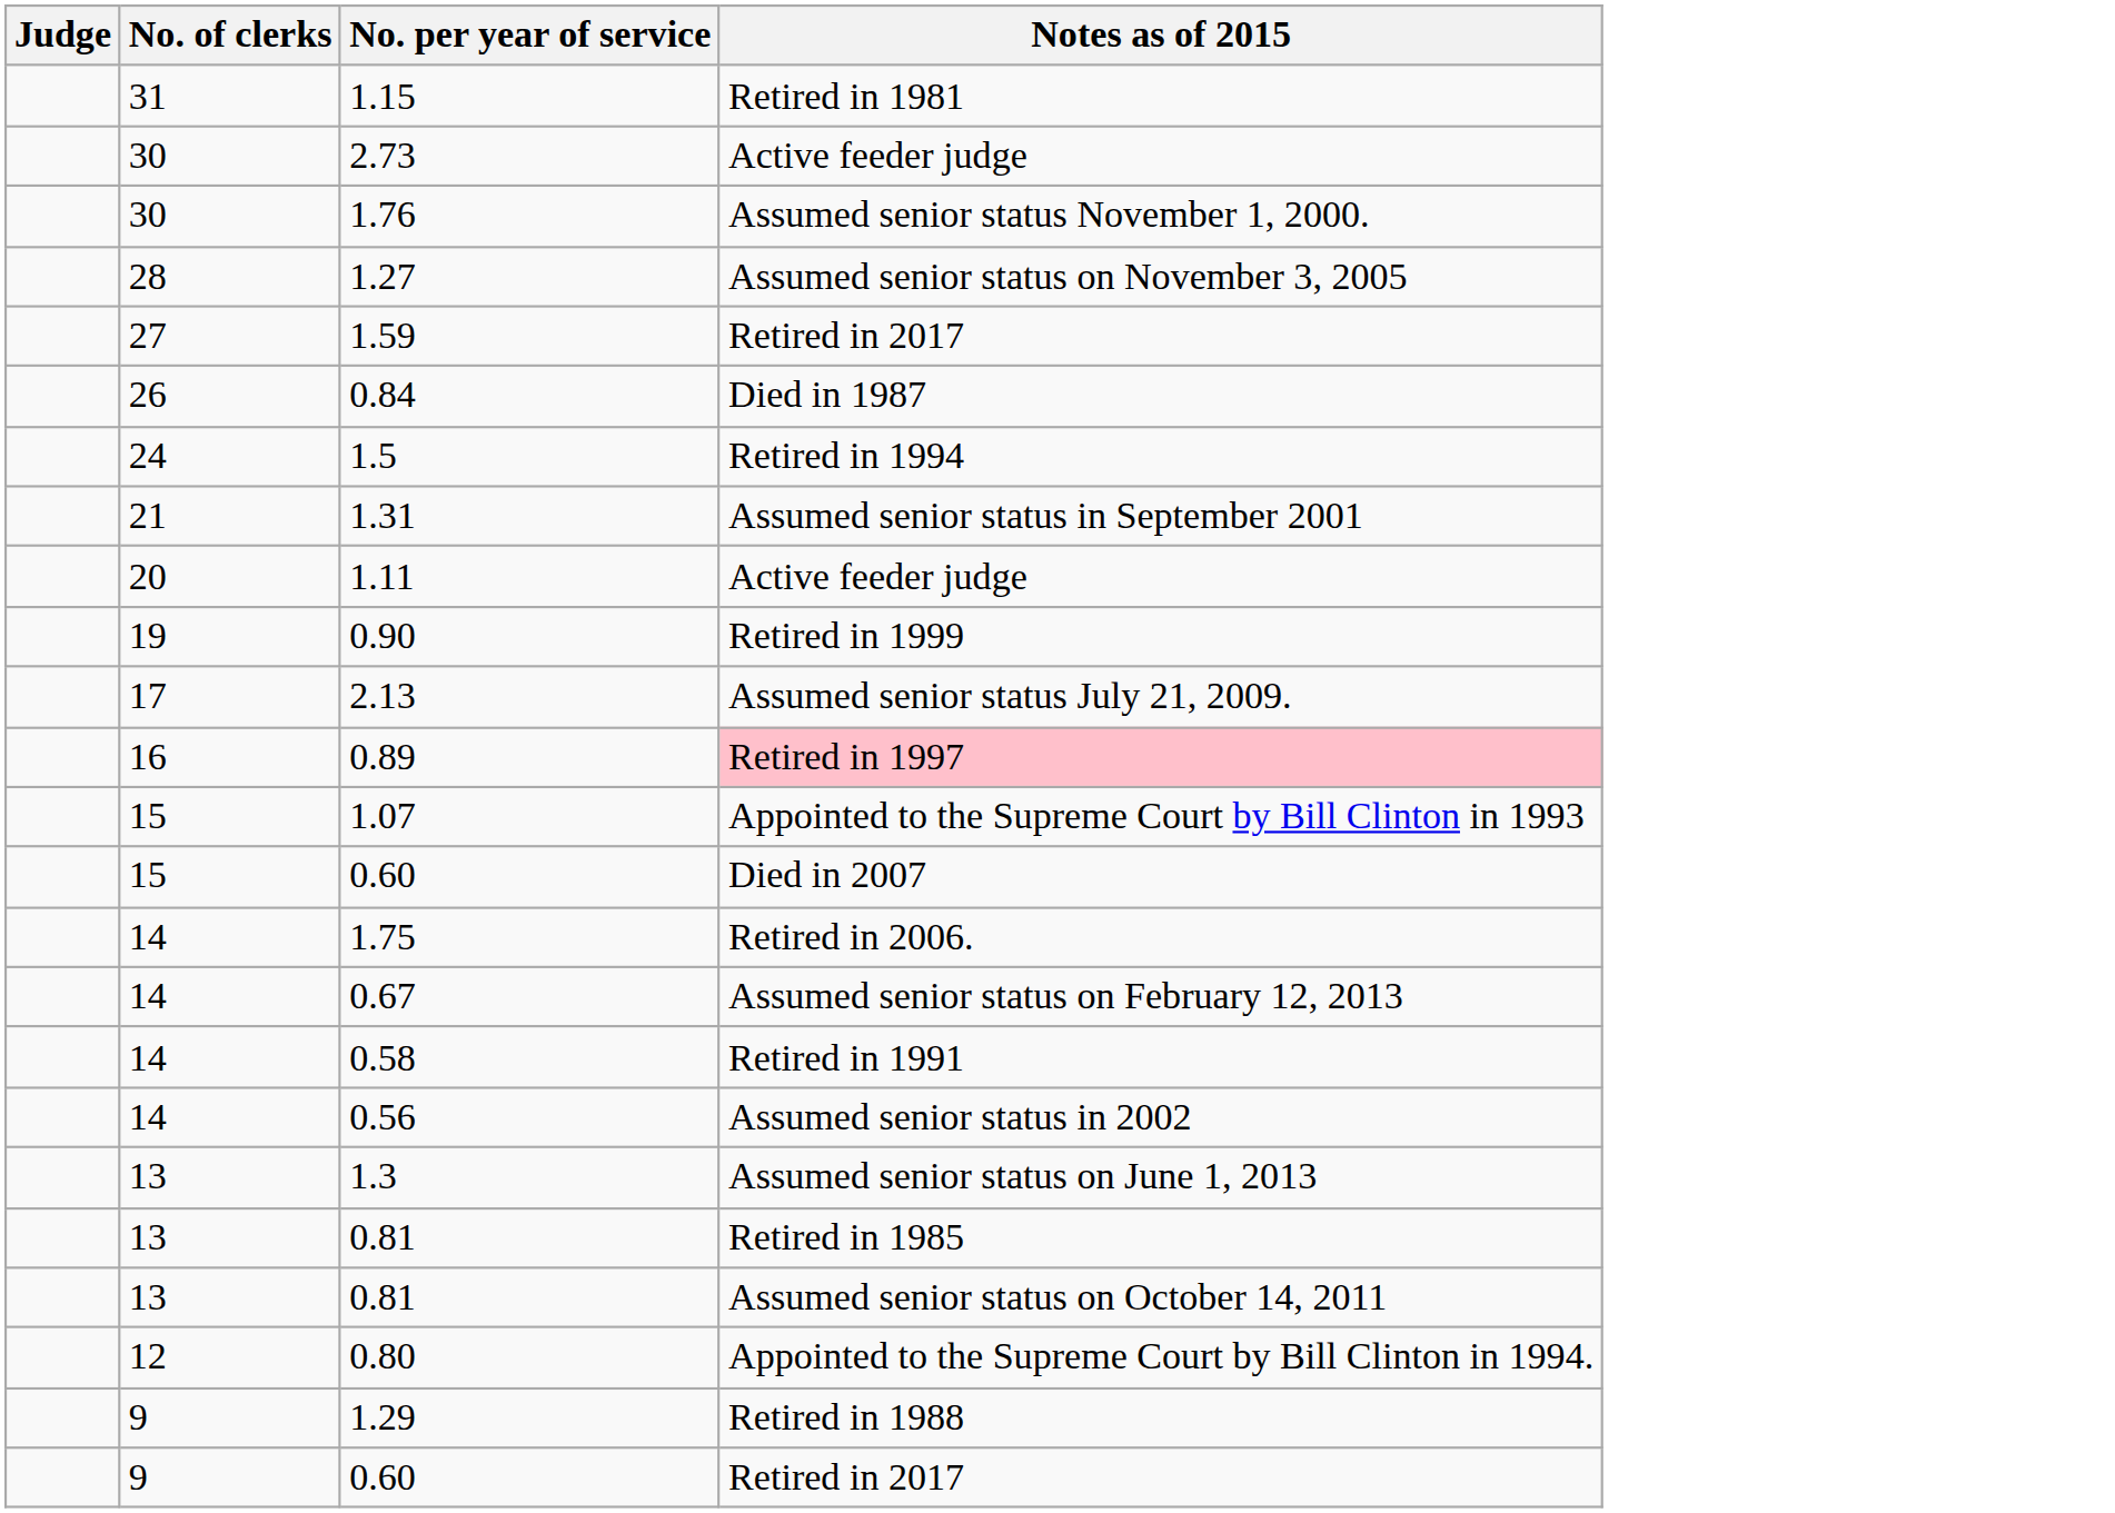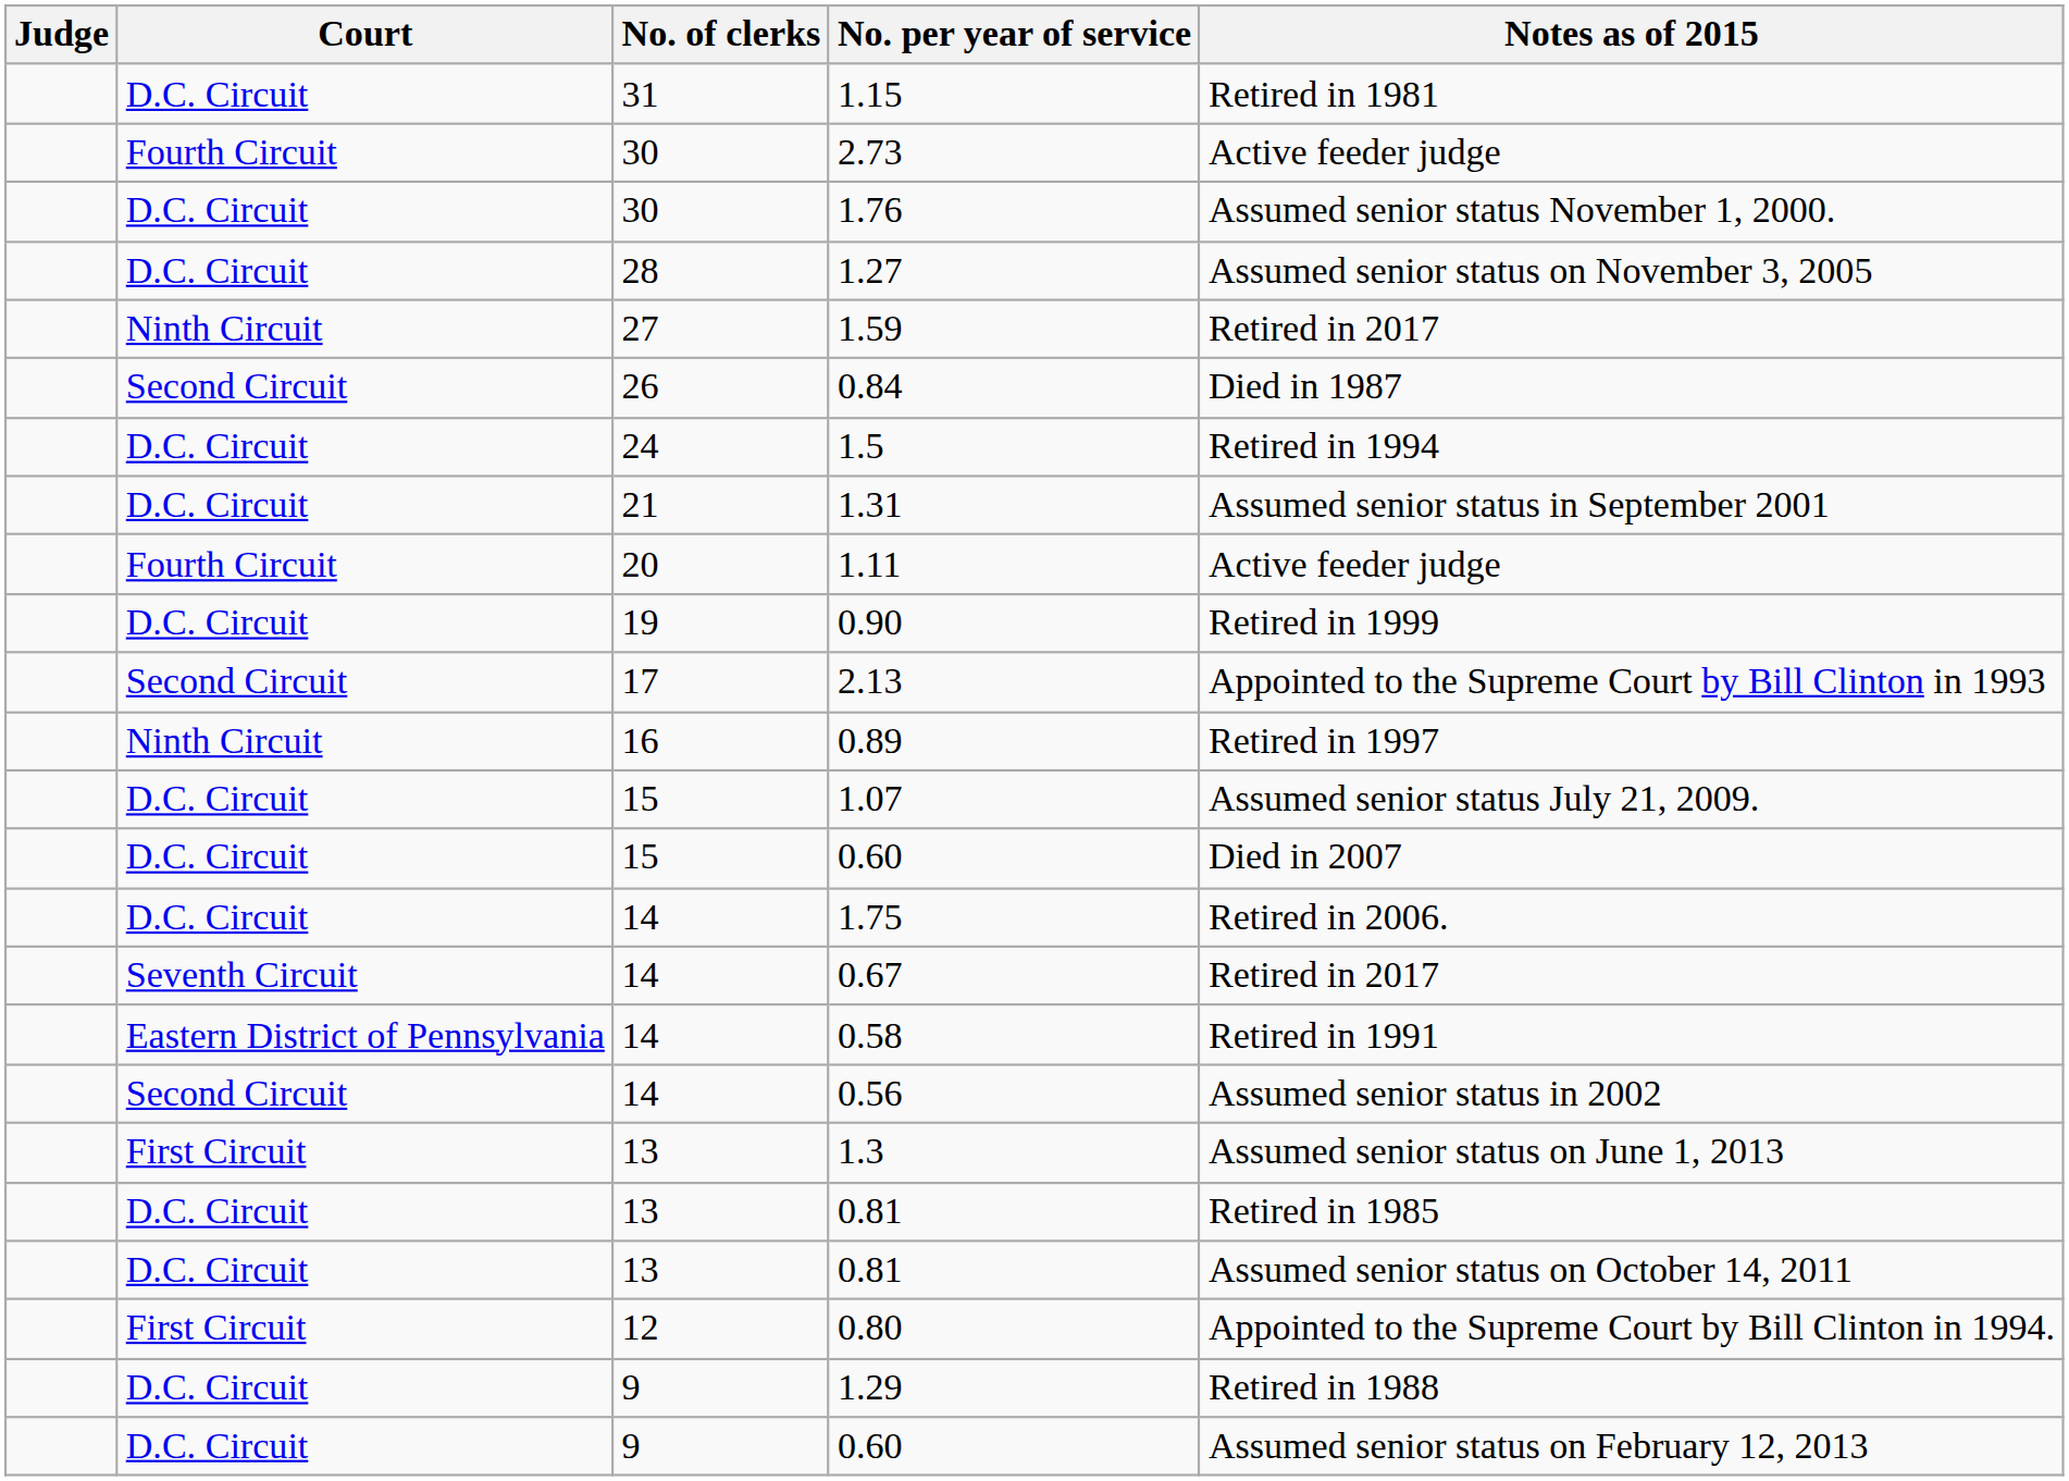+ column: Court | D.C. Circuit | Fourth Circuit | D.C. Circuit | D.C. Circuit | Ninth Circuit | Second Circuit | D.C. Circuit | D.C. Circuit | Fourth Circuit | D.C. Circuit | Second Circuit | Ninth Circuit | D.C. Circuit | D.C. Circuit | D.C. Circuit | Seventh Circuit | Eastern District of Pennsylvania | Second Circuit | First Circuit | D.C. Circuit | D.C. Circuit | First Circuit | D.C. Circuit | D.C. Circuit
2.13 | Notes as of 2015: Assumed senior status July 21, 2009. -> Appointed to the Supreme Court by Bill Clinton in 1993
0.89 | Notes as of 2015: pink background -> no background
1.07 | Notes as of 2015: Appointed to the Supreme Court by Bill Clinton in 1993 -> Assumed senior status July 21, 2009.
0.67 | Notes as of 2015: Assumed senior status on February 12, 2013 -> Retired in 2017
9 / 0.60 | Notes as of 2015: Retired in 2017 -> Assumed senior status on February 12, 2013
